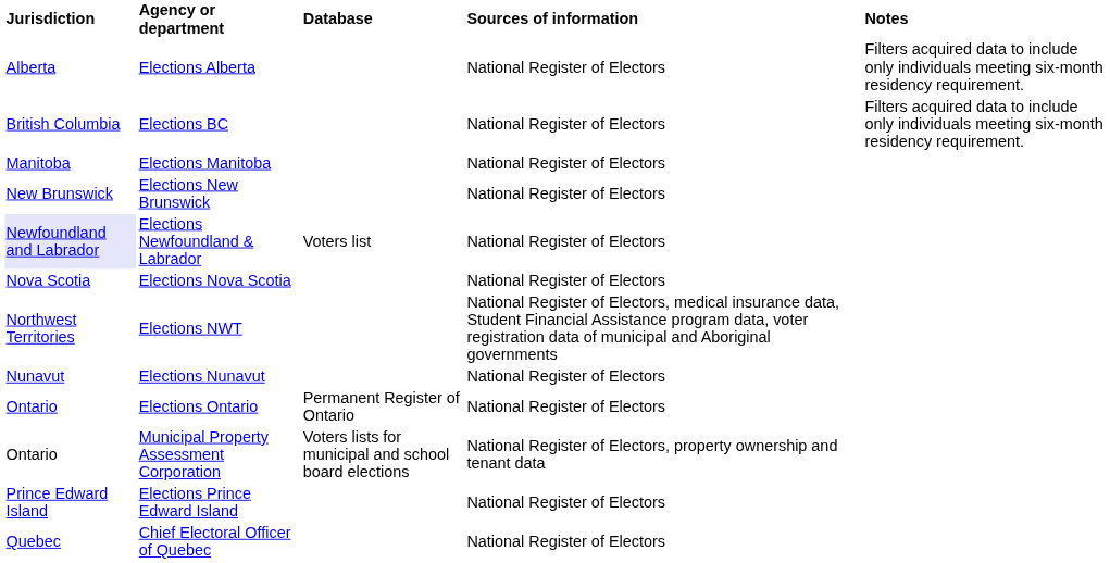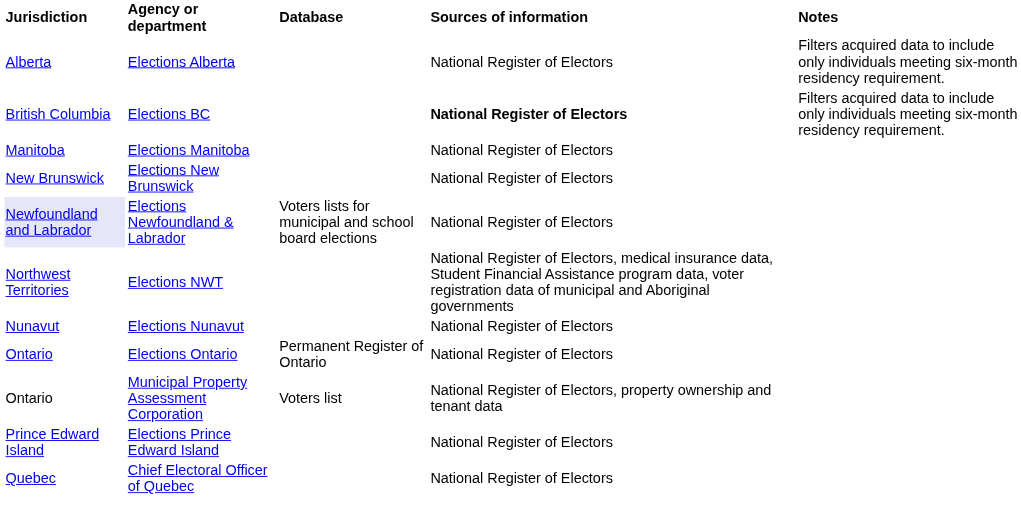Elections BC | Sources of information: normal -> bold
Elections Newfoundland & Labrador | Database: Voters list -> Voters lists for municipal and school board elections
- row: Nova Scotia | Elections Nova Scotia | National Register of Electors
Municipal Property Assessment Corporation | Database: Voters lists for municipal and school board elections -> Voters list
